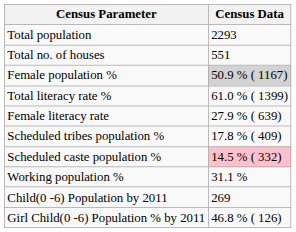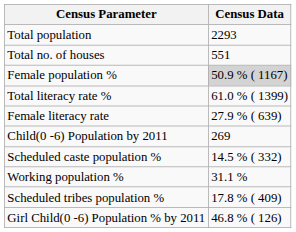rows swapped: Scheduled tribes population % <-> Child(0 -6) Population by 2011
Scheduled caste population % | Census Data: pink background -> no background
